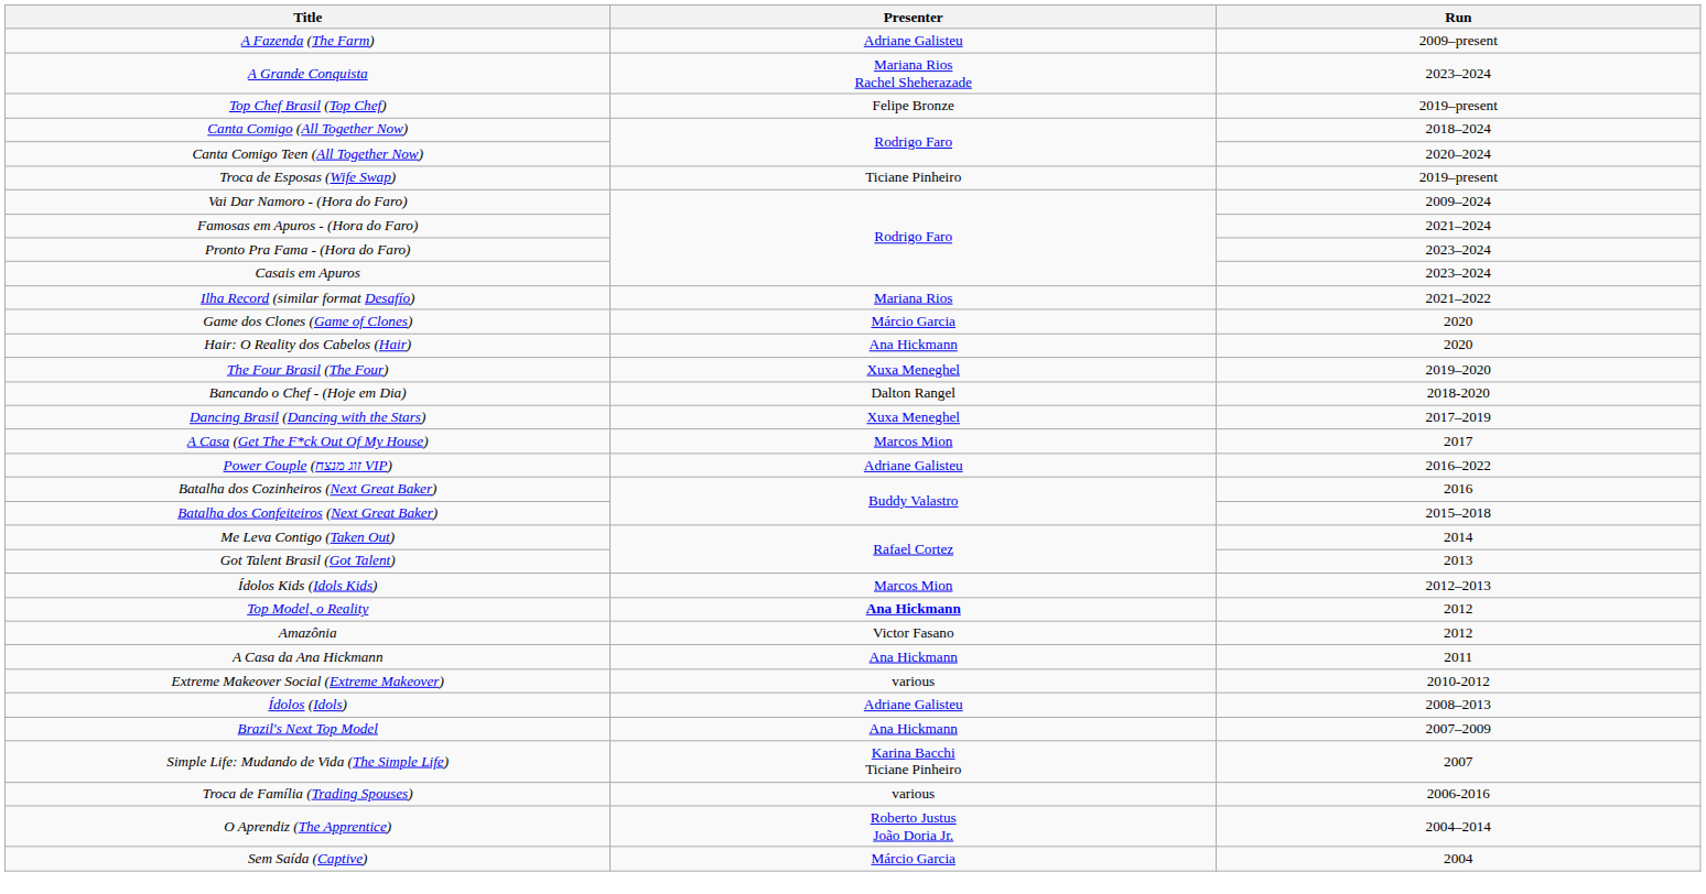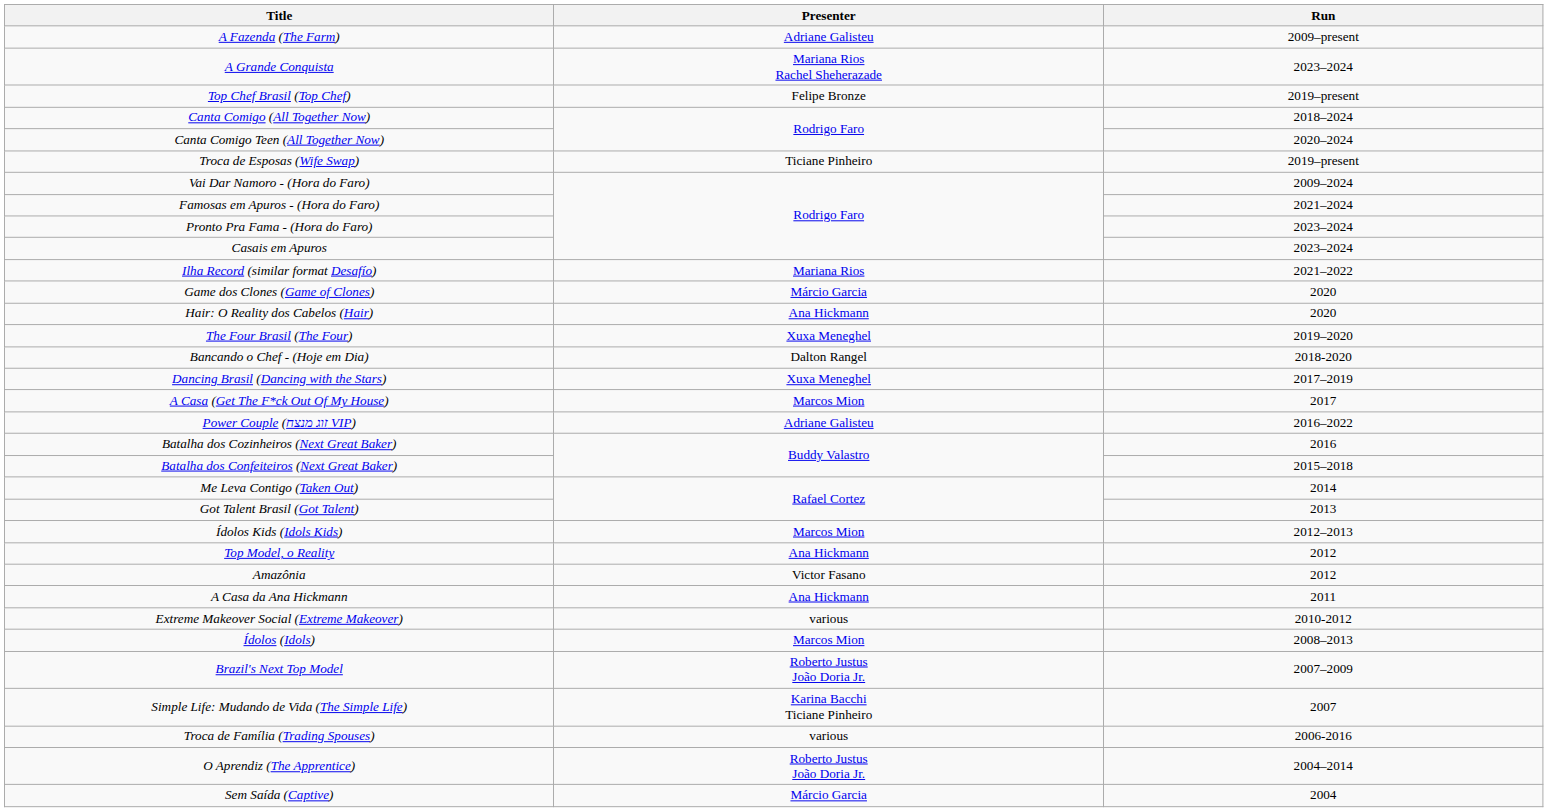Top Model, o Reality | Presenter: bold -> normal
Ídolos (Idols) | Presenter: Adriane Galisteu -> Marcos Mion
Brazil's Next Top Model | Presenter: Ana Hickmann -> Roberto Justus João Doria Jr.
